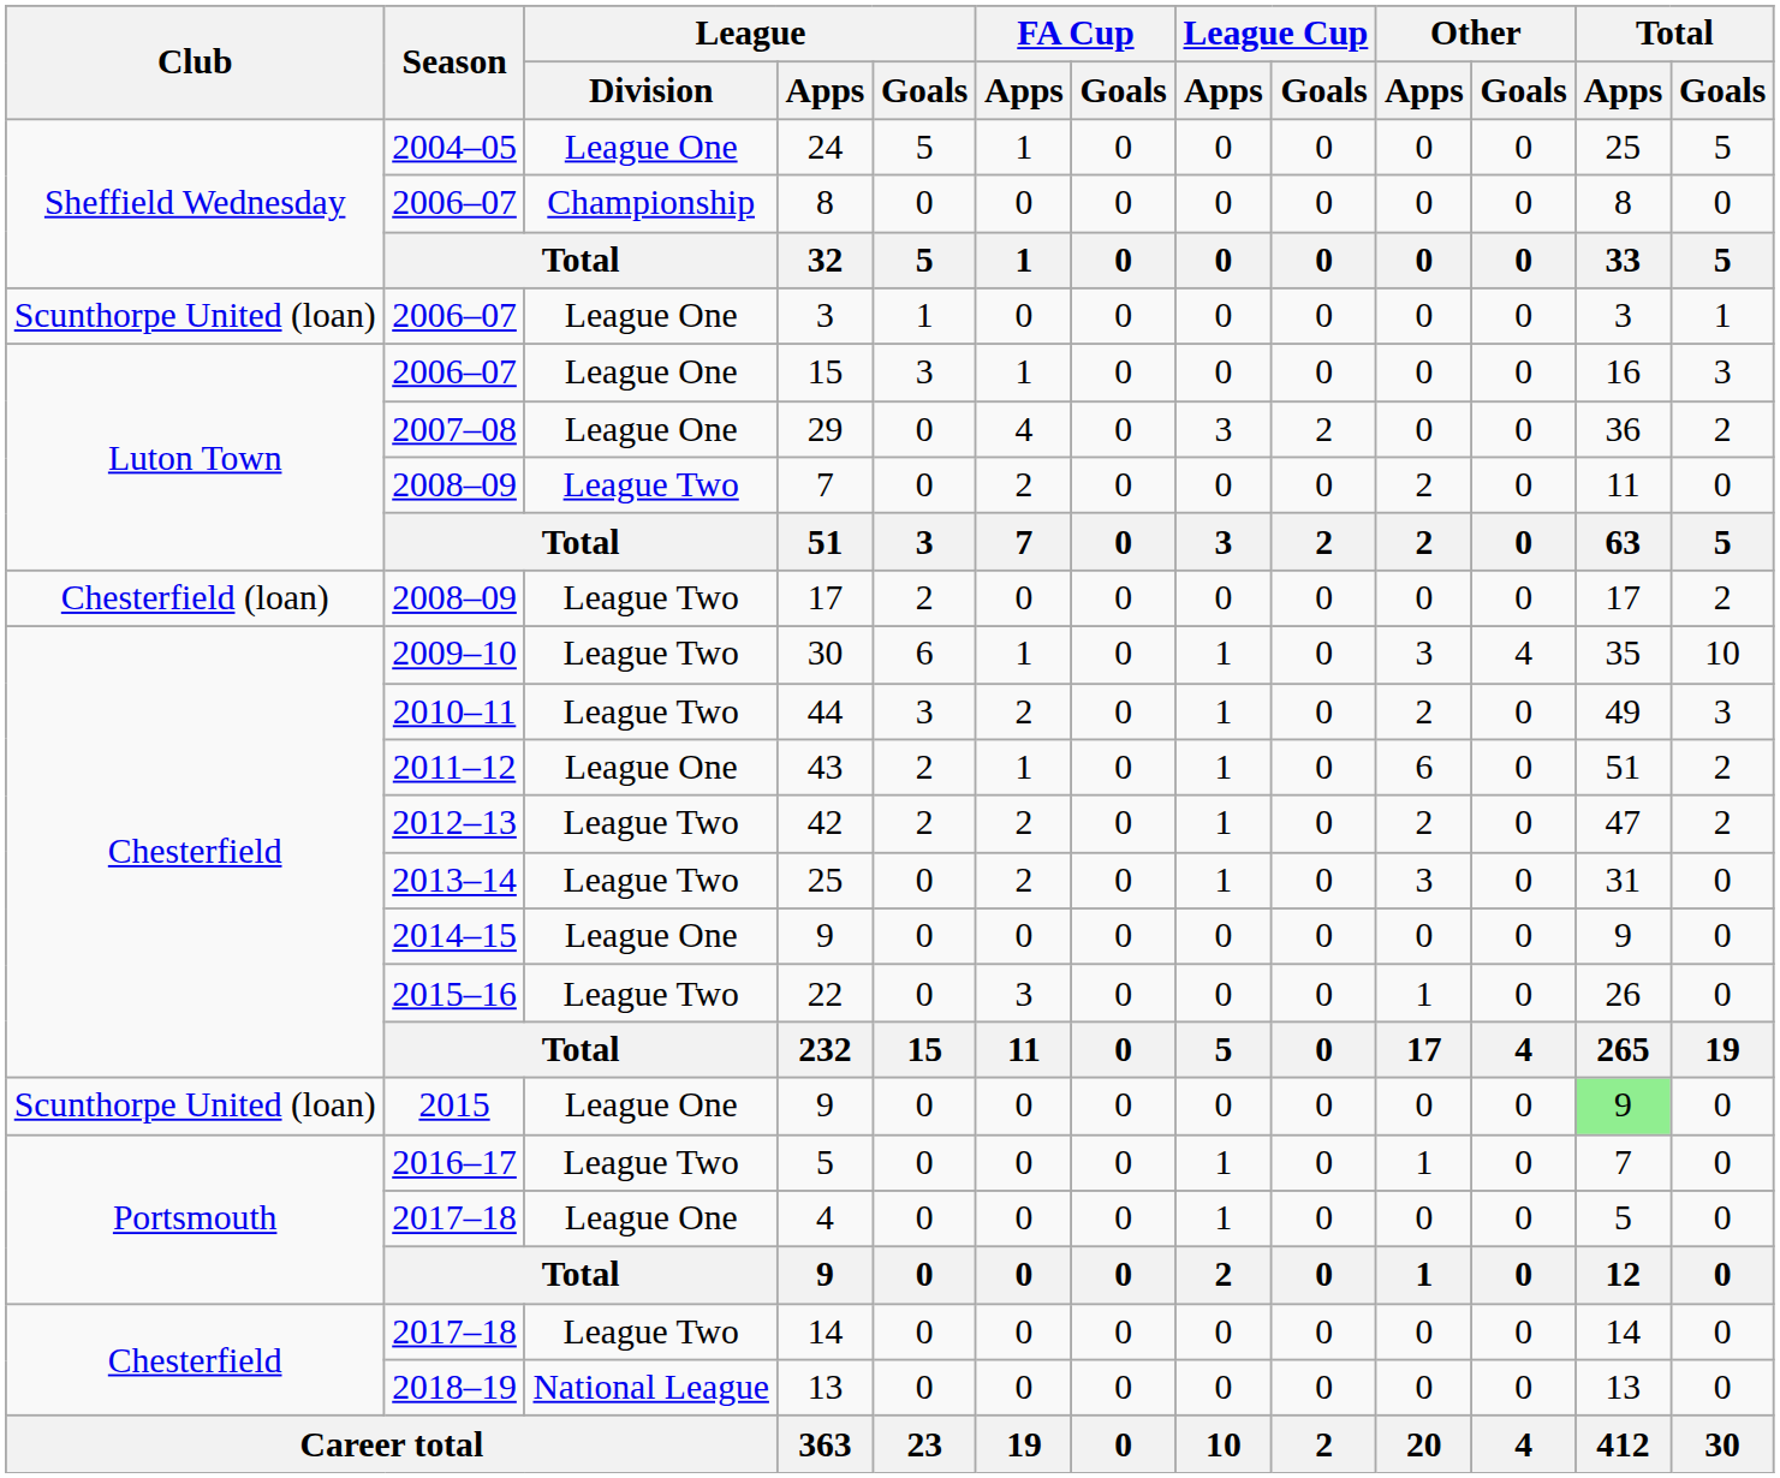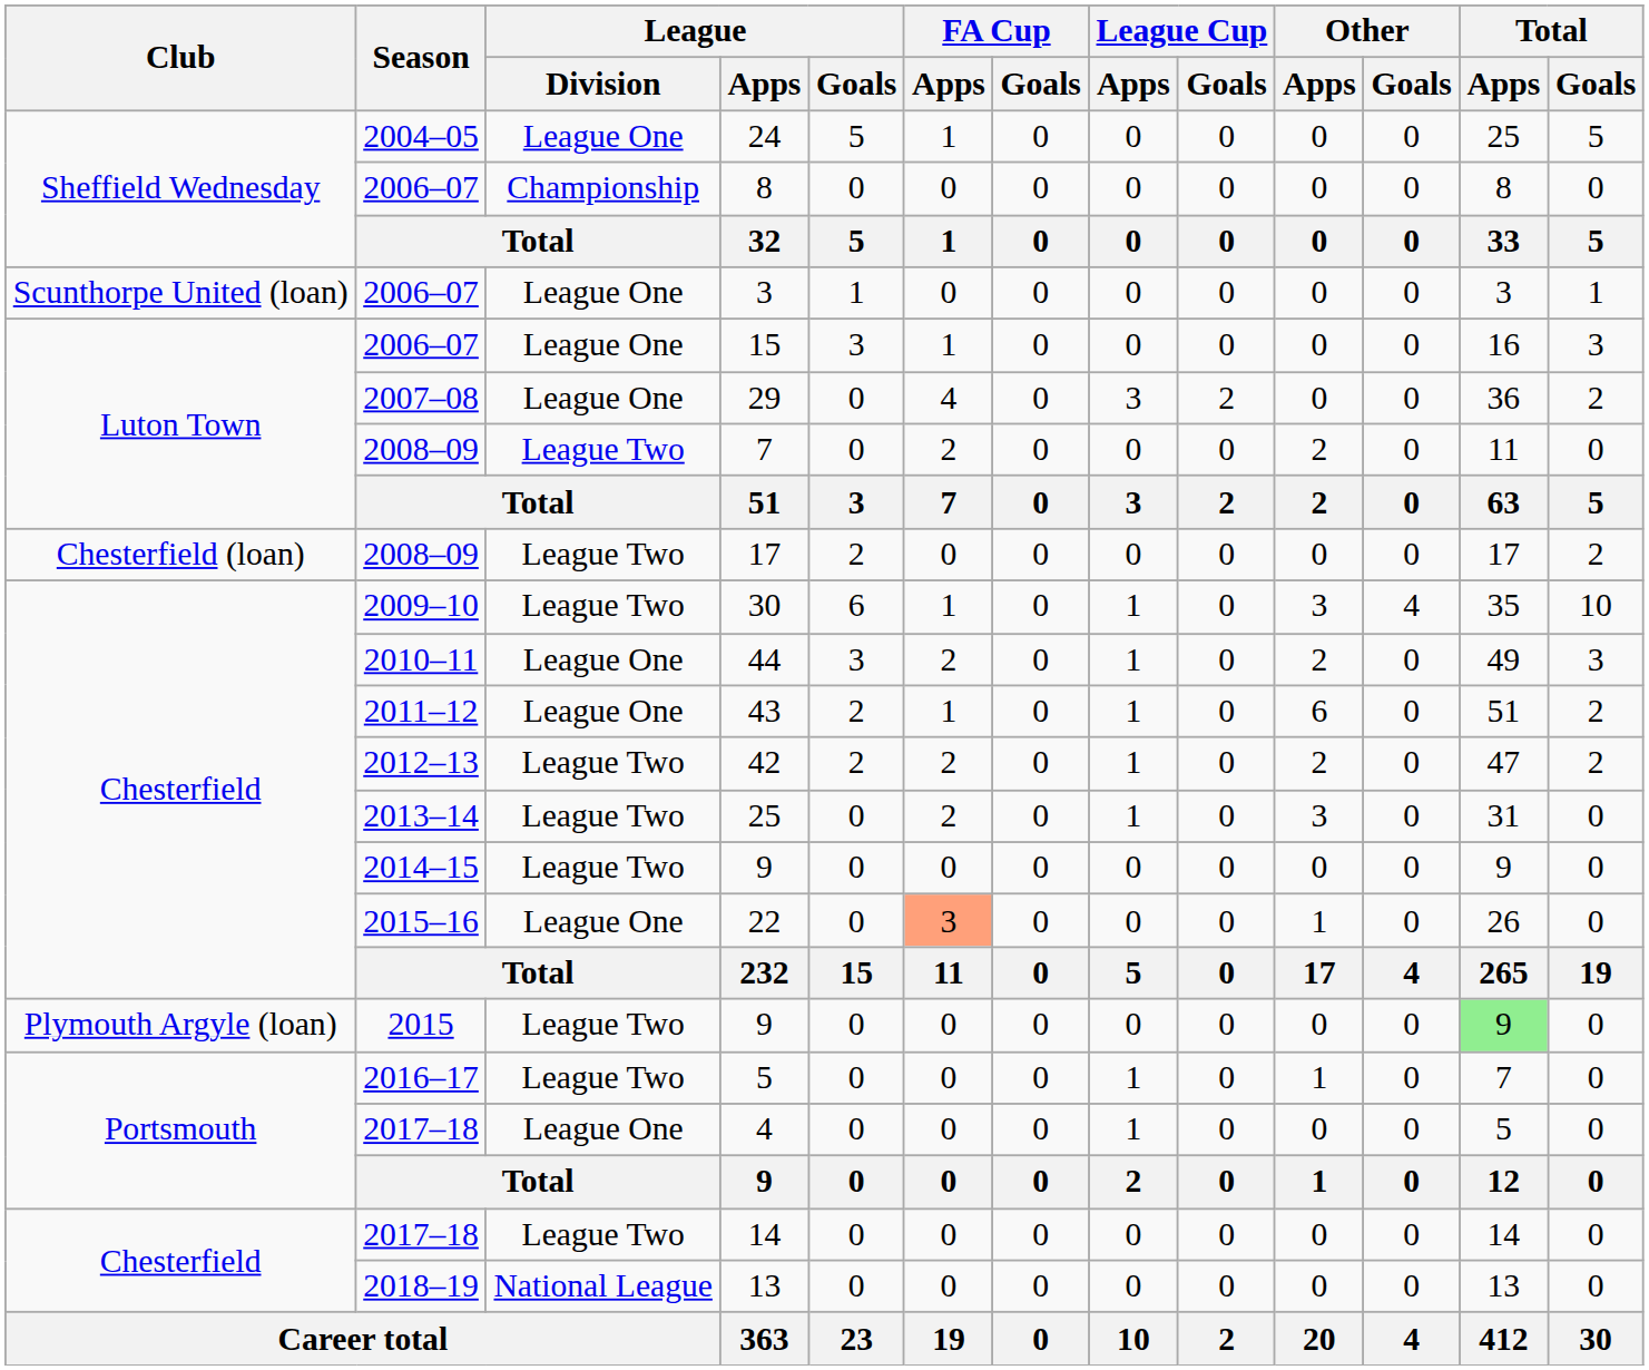44 | League / Division: League Two -> League One
2014–15 / 9 | League / Division: League One -> League Two
22 | League / Division: League Two -> League One
22 | FA Cup / Apps: no background -> lightsalmon background
2015 / 9 | Club: Scunthorpe United (loan) -> Plymouth Argyle (loan)
2015 / 9 | League / Division: League One -> League Two
